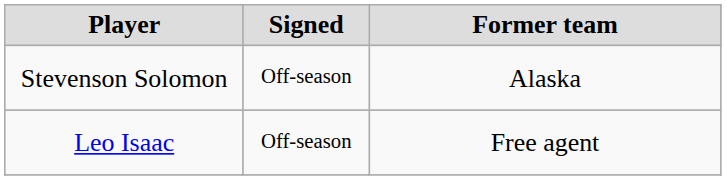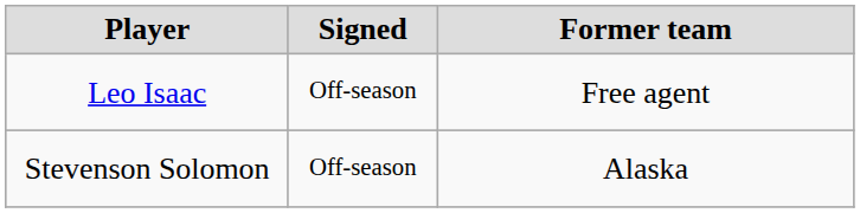rows swapped: Leo Isaac <-> Stevenson Solomon
